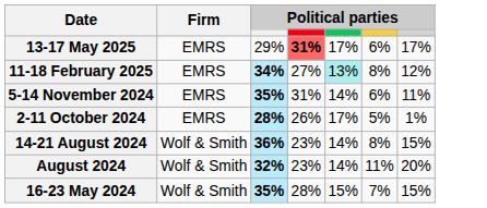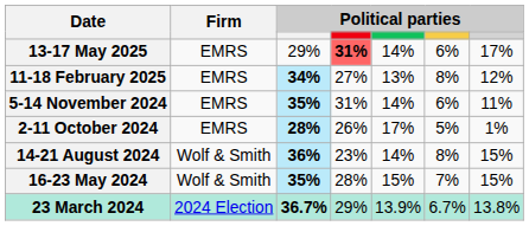13-17 May 2025 | column 5: 17% -> 14%
11-18 February 2025 | column 5: paleturquoise background -> no background
- row: August 2024 | Wolf & Smith | 32% | 23% | 14% | 11% | 20%
+ row: 23 March 2024 | 2024 Election | 36.7% | 29% | 13.9% | 6.7% | 13.8%
